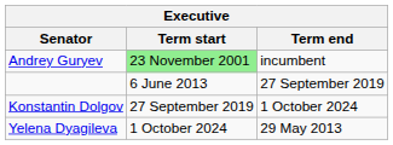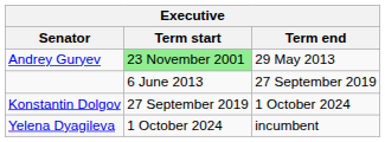Andrey Guryev | Term end: incumbent -> 29 May 2013
Yelena Dyagileva | Term end: 29 May 2013 -> incumbent
